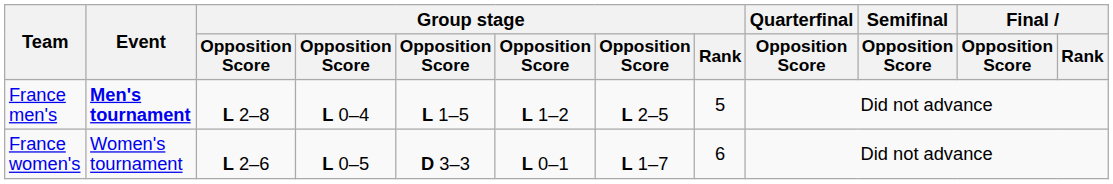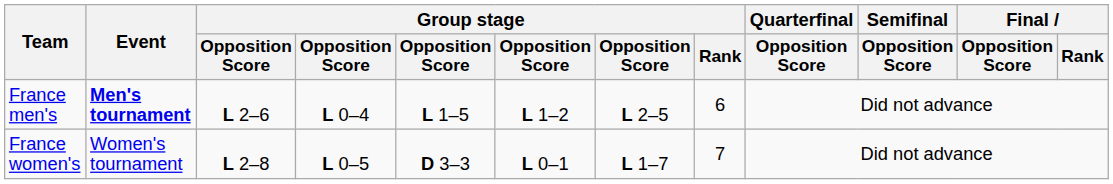France men's | column 3: L 2–8 -> L 2–6
France men's | Group stage / Rank: 5 -> 6
France women's | column 3: L 2–6 -> L 2–8
France women's | Group stage / Rank: 6 -> 7
